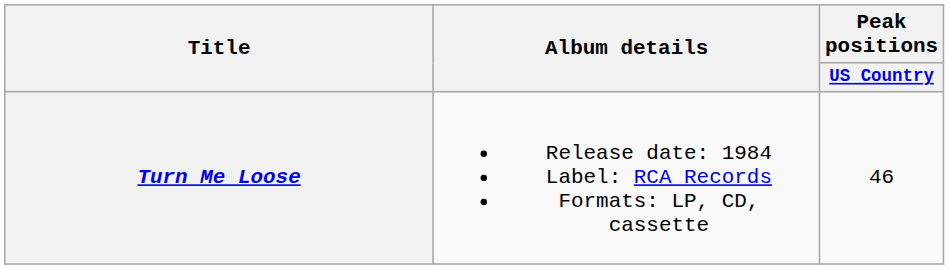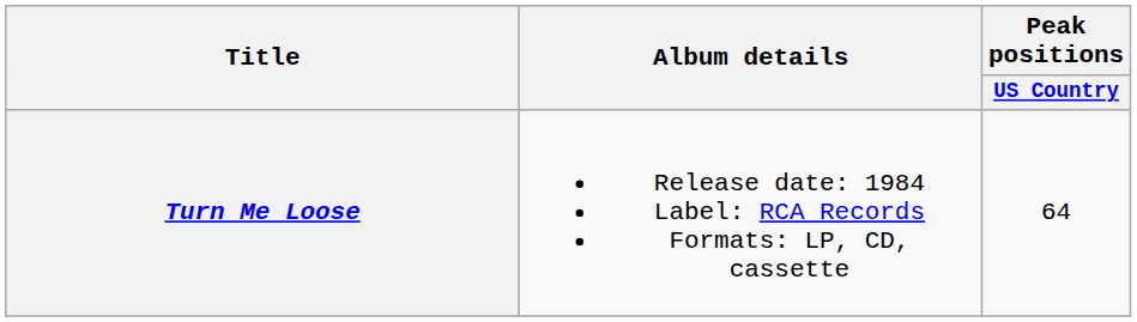Turn Me Loose | Peak positions / US Country: 46 -> 64
